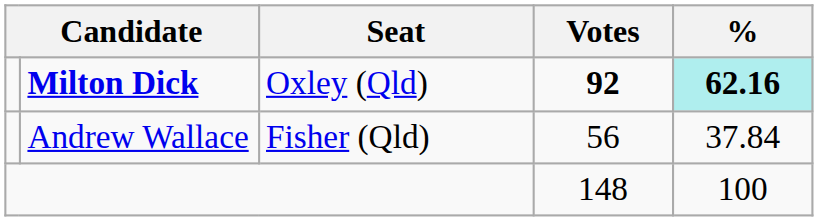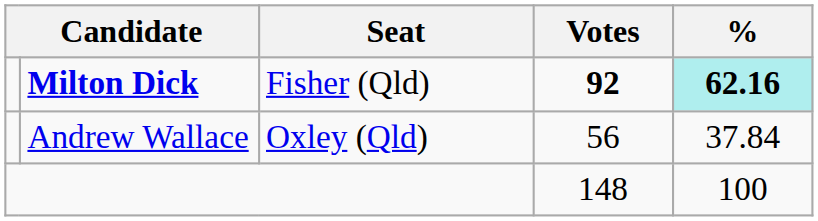Milton Dick | Seat: Oxley (Qld) -> Fisher (Qld)
Andrew Wallace | Seat: Fisher (Qld) -> Oxley (Qld)
